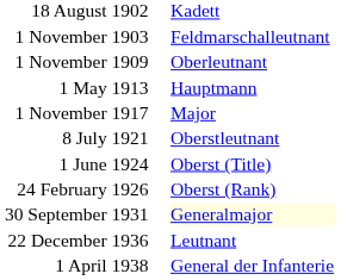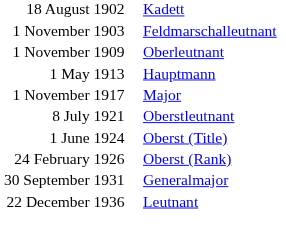30 September 1931 | column 2: lightyellow background -> no background
- row: 1 April 1938 | General der Infanterie
